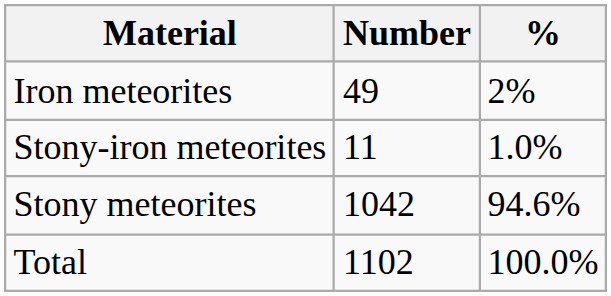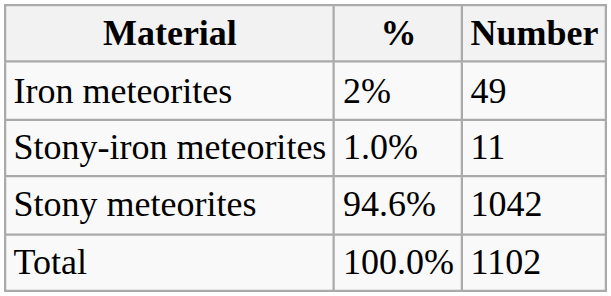columns swapped: Number <-> %
